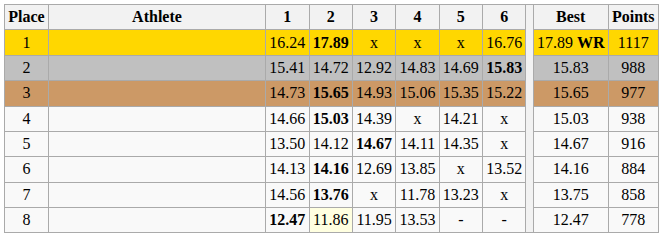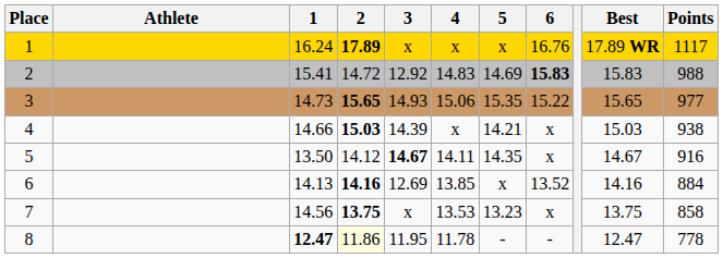7 | 2: 13.76 -> 13.75
7 | 4: 11.78 -> 13.53
8 | 4: 13.53 -> 11.78
